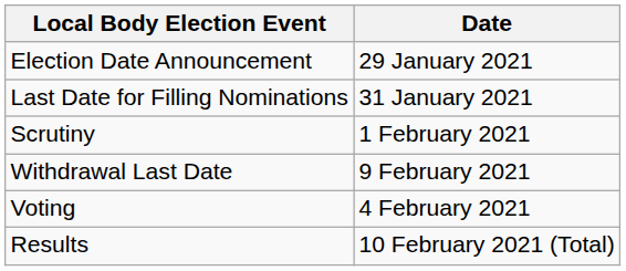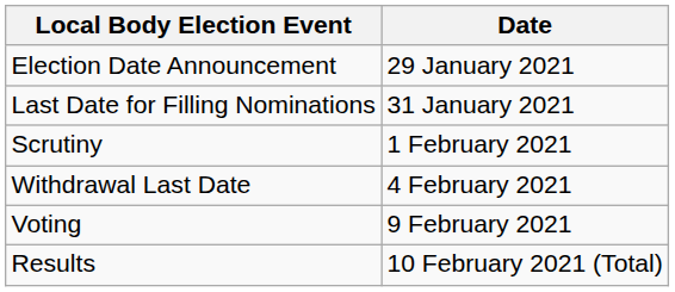Withdrawal Last Date | Date: 9 February 2021 -> 4 February 2021
Voting | Date: 4 February 2021 -> 9 February 2021
